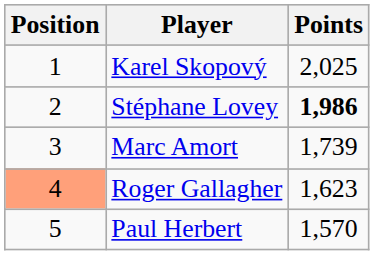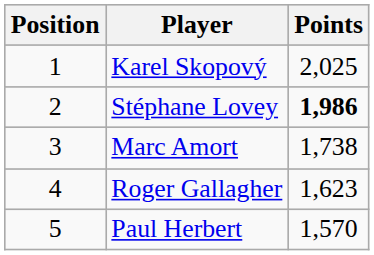Marc Amort | Points: 1,739 -> 1,738
Roger Gallagher | Position: lightsalmon background -> no background
